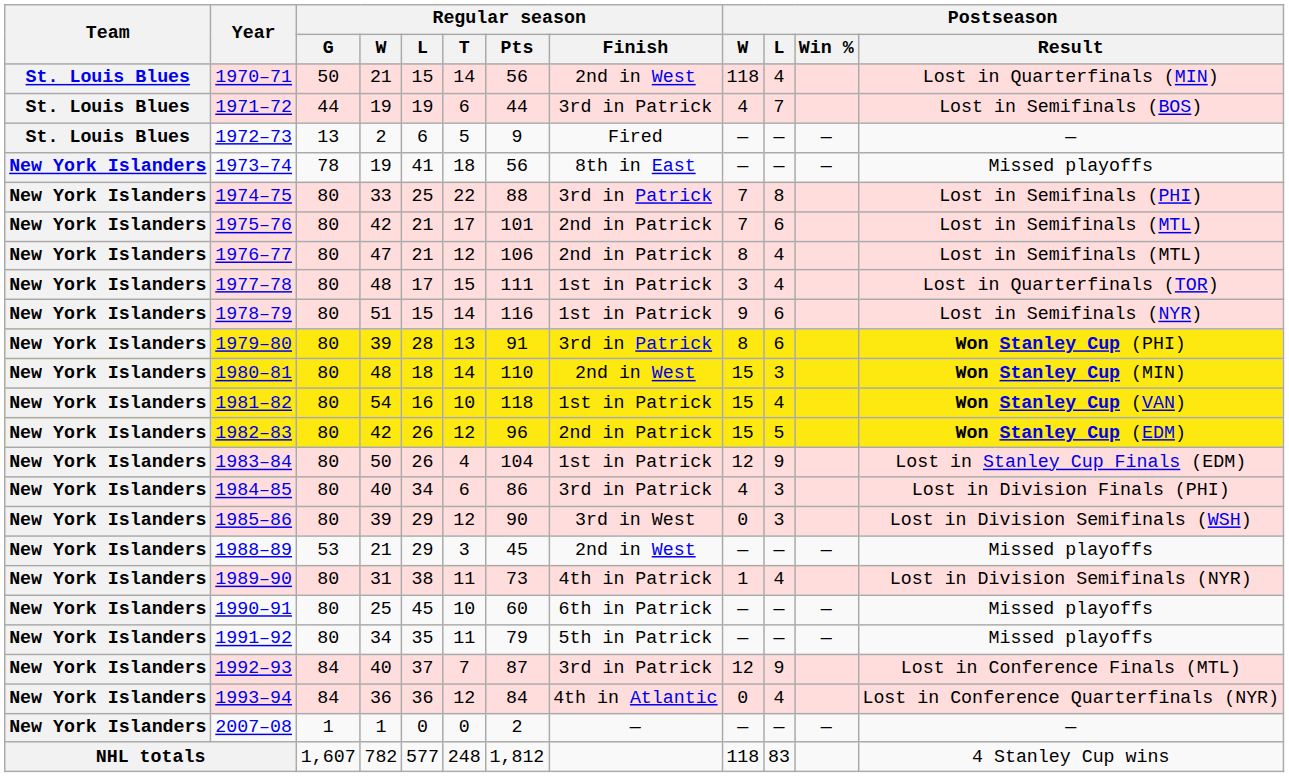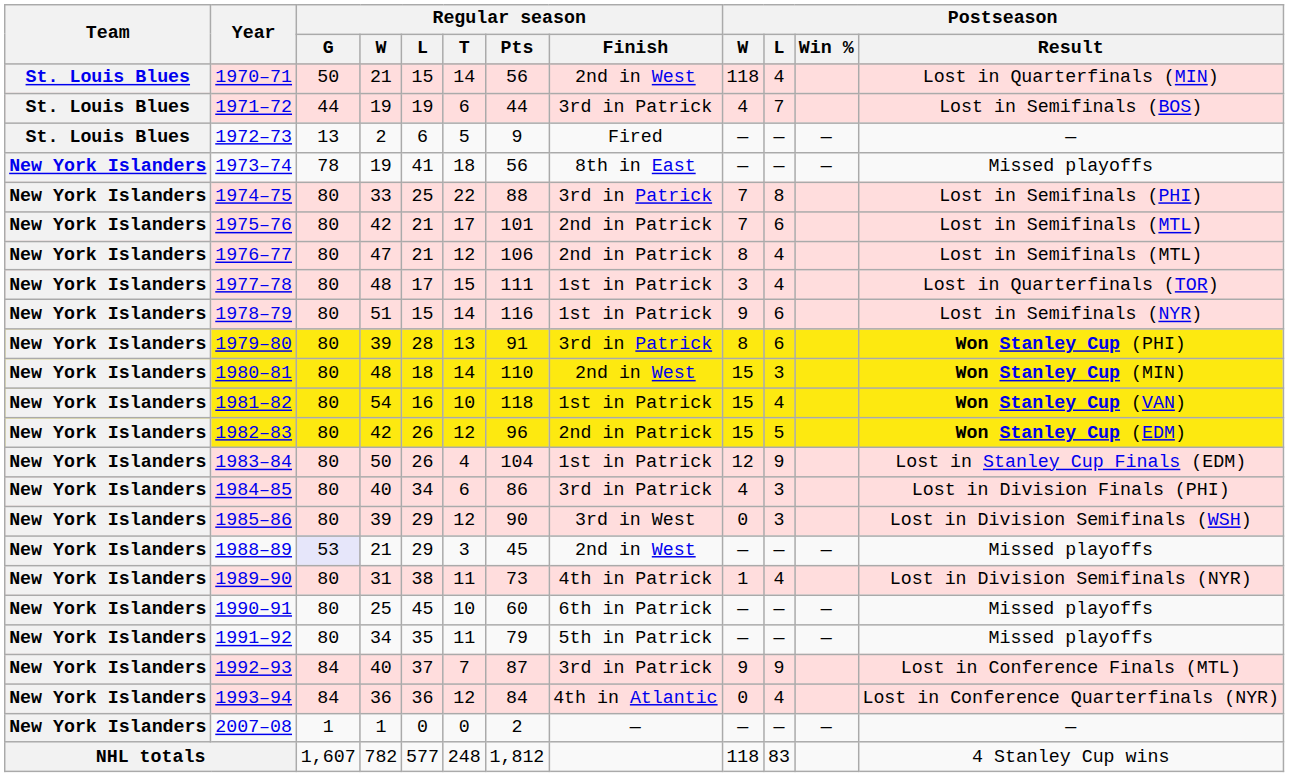1988–89 | Regular season / G: no background -> lavender background
1992–93 | Postseason / W: 12 -> 9
